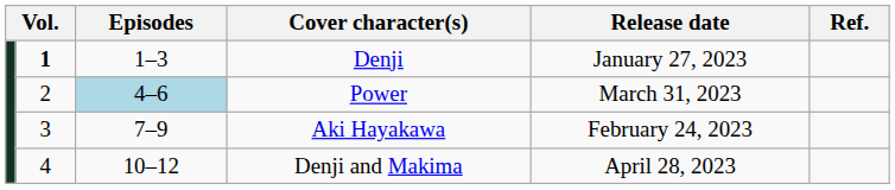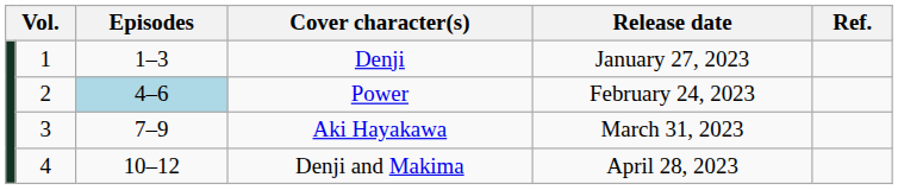Denji | column 2: bold -> normal
Power | Release date: March 31, 2023 -> February 24, 2023
Aki Hayakawa | Release date: February 24, 2023 -> March 31, 2023
